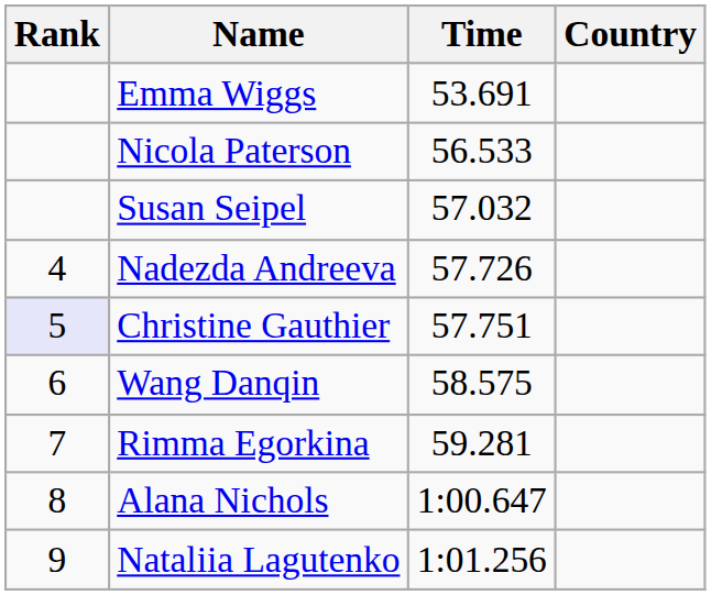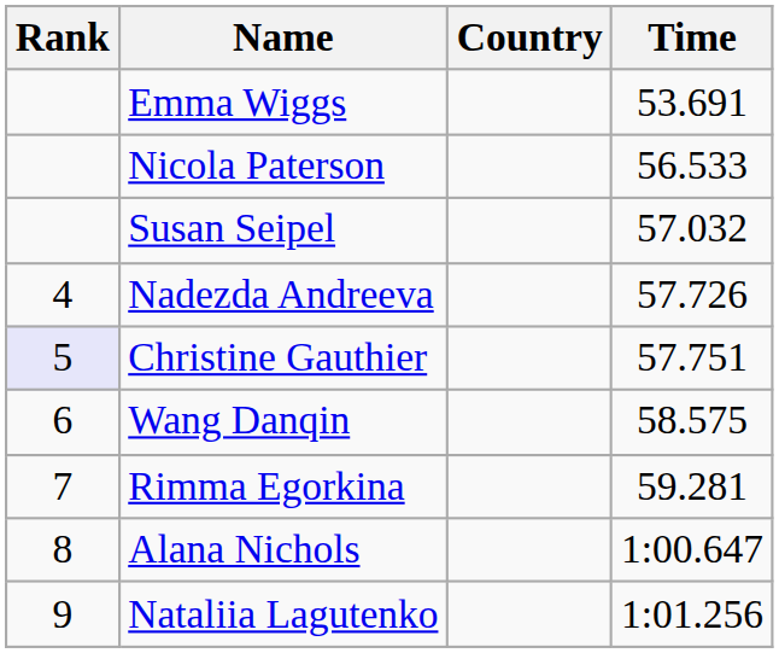columns swapped: Country <-> Time
